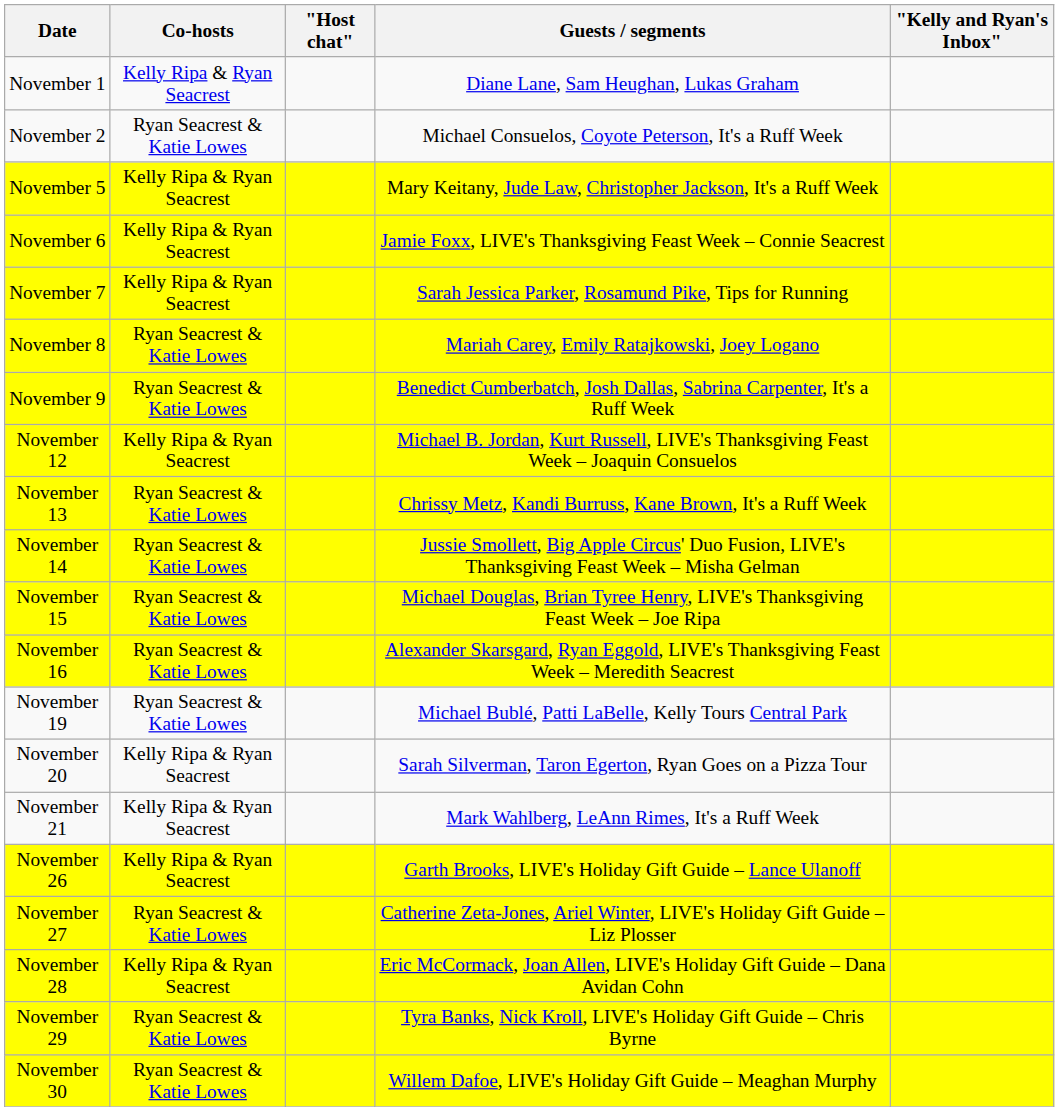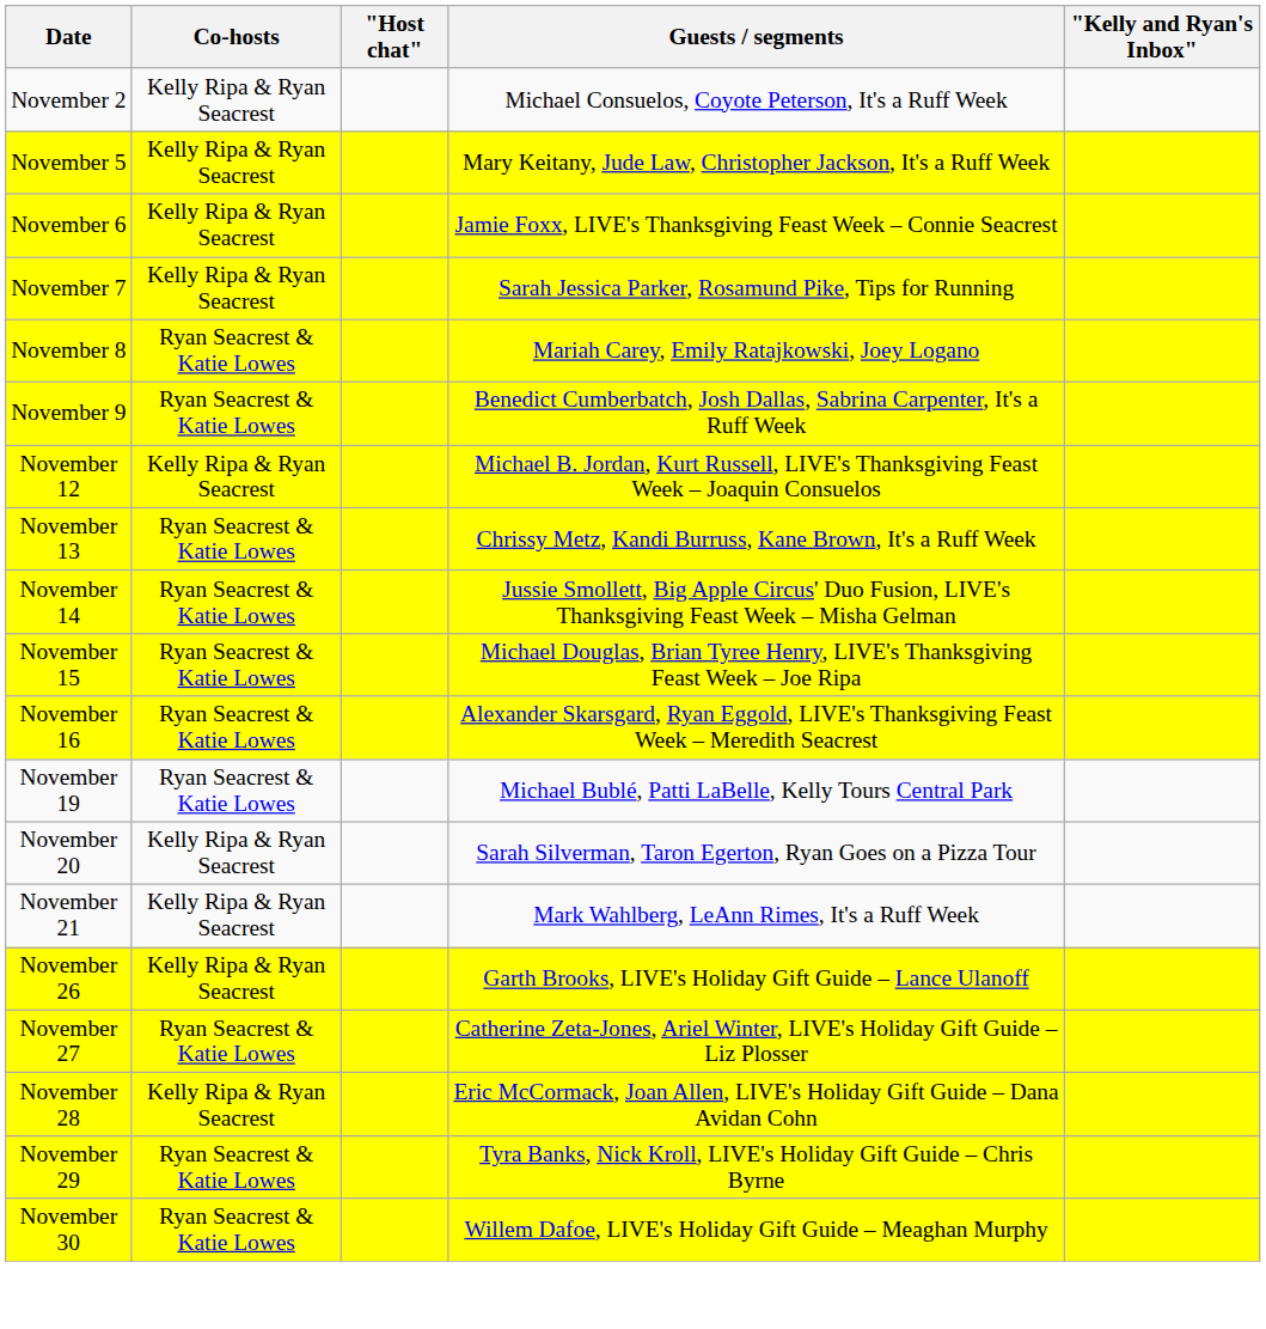- row: November 1 | Kelly Ripa & Ryan Seacrest | Diane Lane, Sam Heughan, Lukas Graham
November 2 | Co-hosts: Ryan Seacrest & Katie Lowes -> Kelly Ripa & Ryan Seacrest
